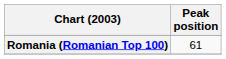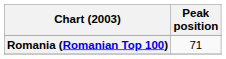Romania (Romanian Top 100) | Peak position: 61 -> 71
